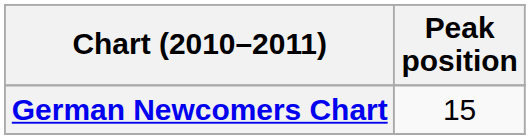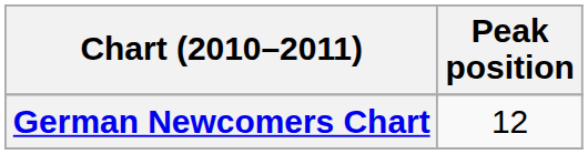German Newcomers Chart | Peak position: 15 -> 12
